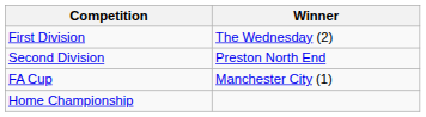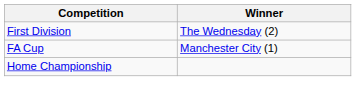- row: Second Division | Preston North End
